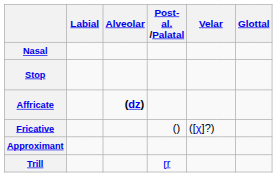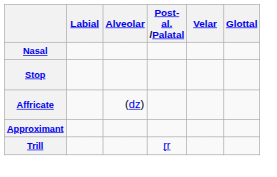Affricate | column 5: bold -> normal
- row: Fricative | () | ([χ]?)
